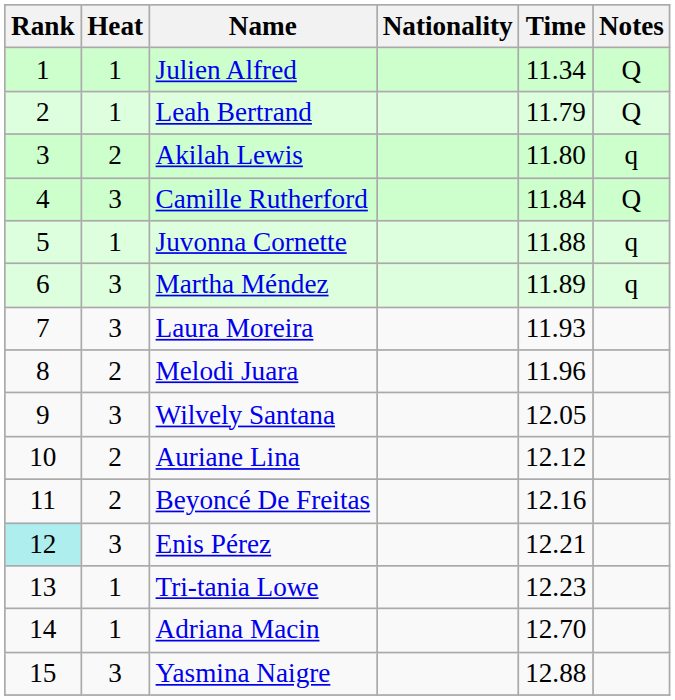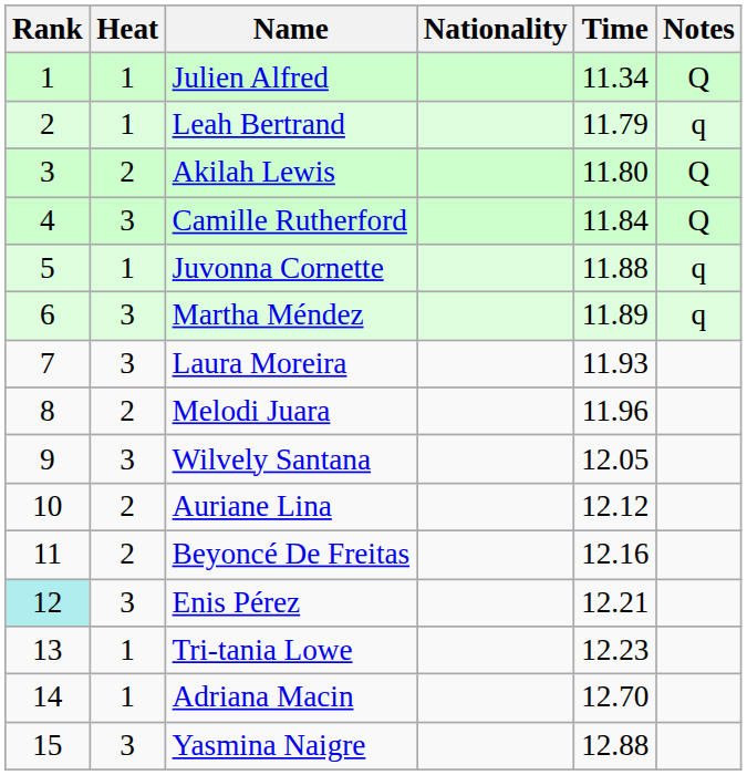Leah Bertrand | Notes: Q -> q
Akilah Lewis | Notes: q -> Q
